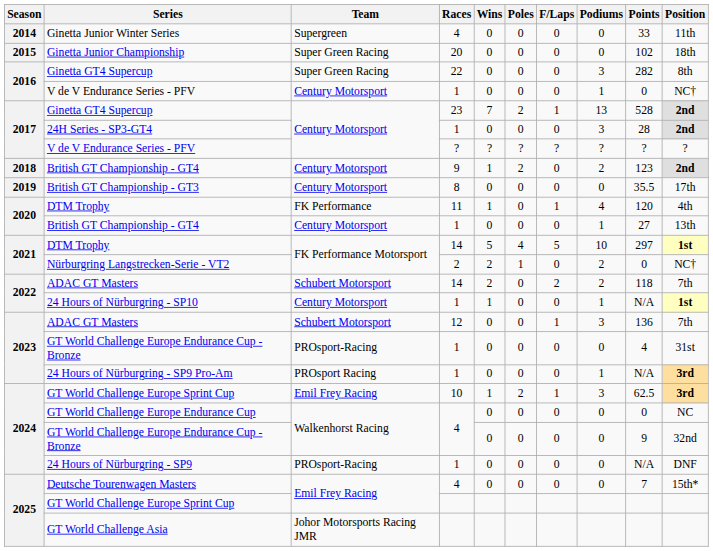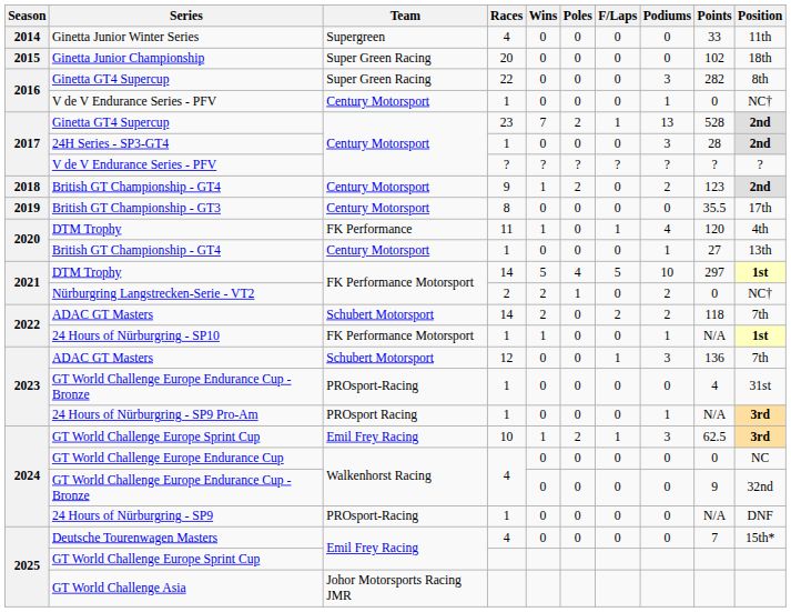24 Hours of Nürburgring - SP10 | Team: Century Motorsport -> FK Performance Motorsport
